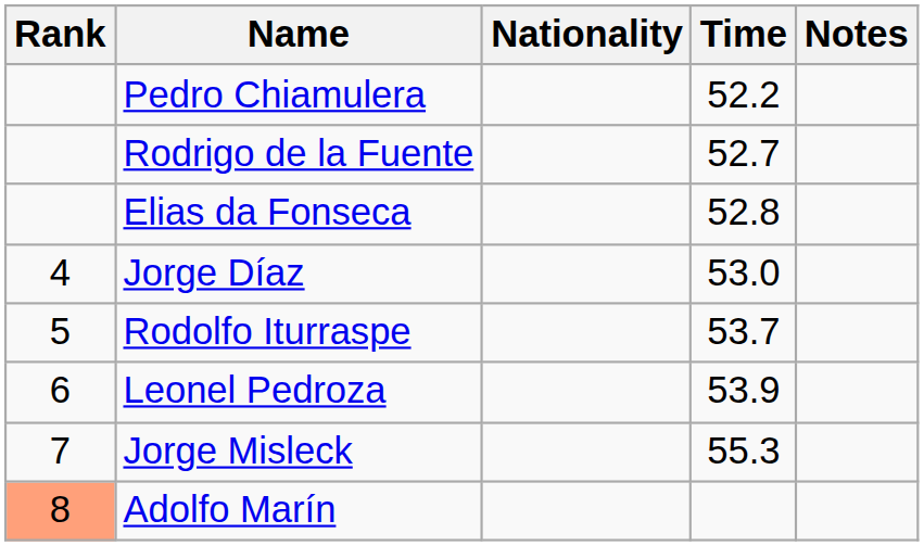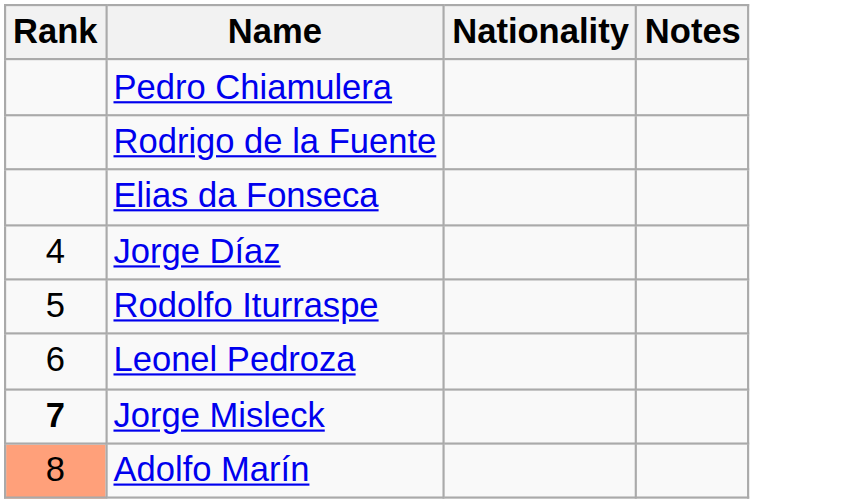- column: Time | 52.2 | 52.7 | 52.8 | 53.0 | 53.7 | 53.9 | 55.3
Jorge Misleck | Rank: normal -> bold
